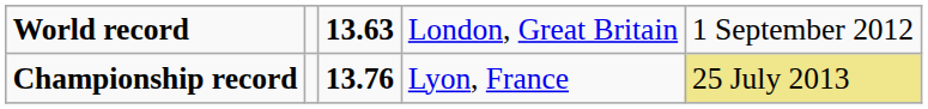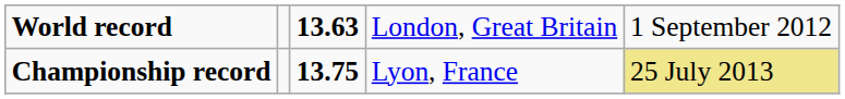Championship record | column 3: 13.76 -> 13.75
